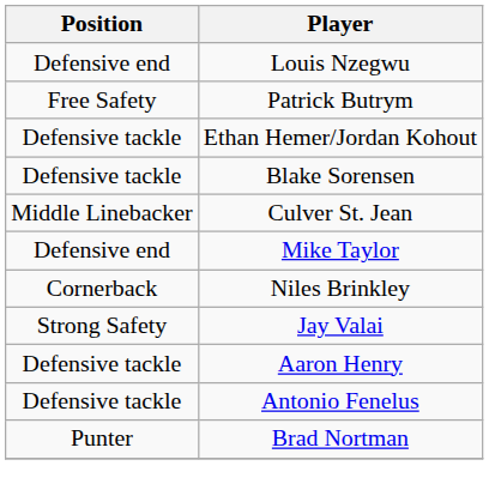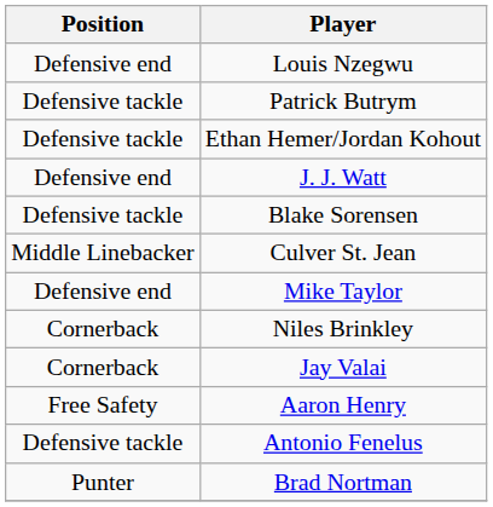Patrick Butrym | Position: Free Safety -> Defensive tackle
+ row: Defensive end | J. J. Watt
Jay Valai | Position: Strong Safety -> Cornerback
Aaron Henry | Position: Defensive tackle -> Free Safety
